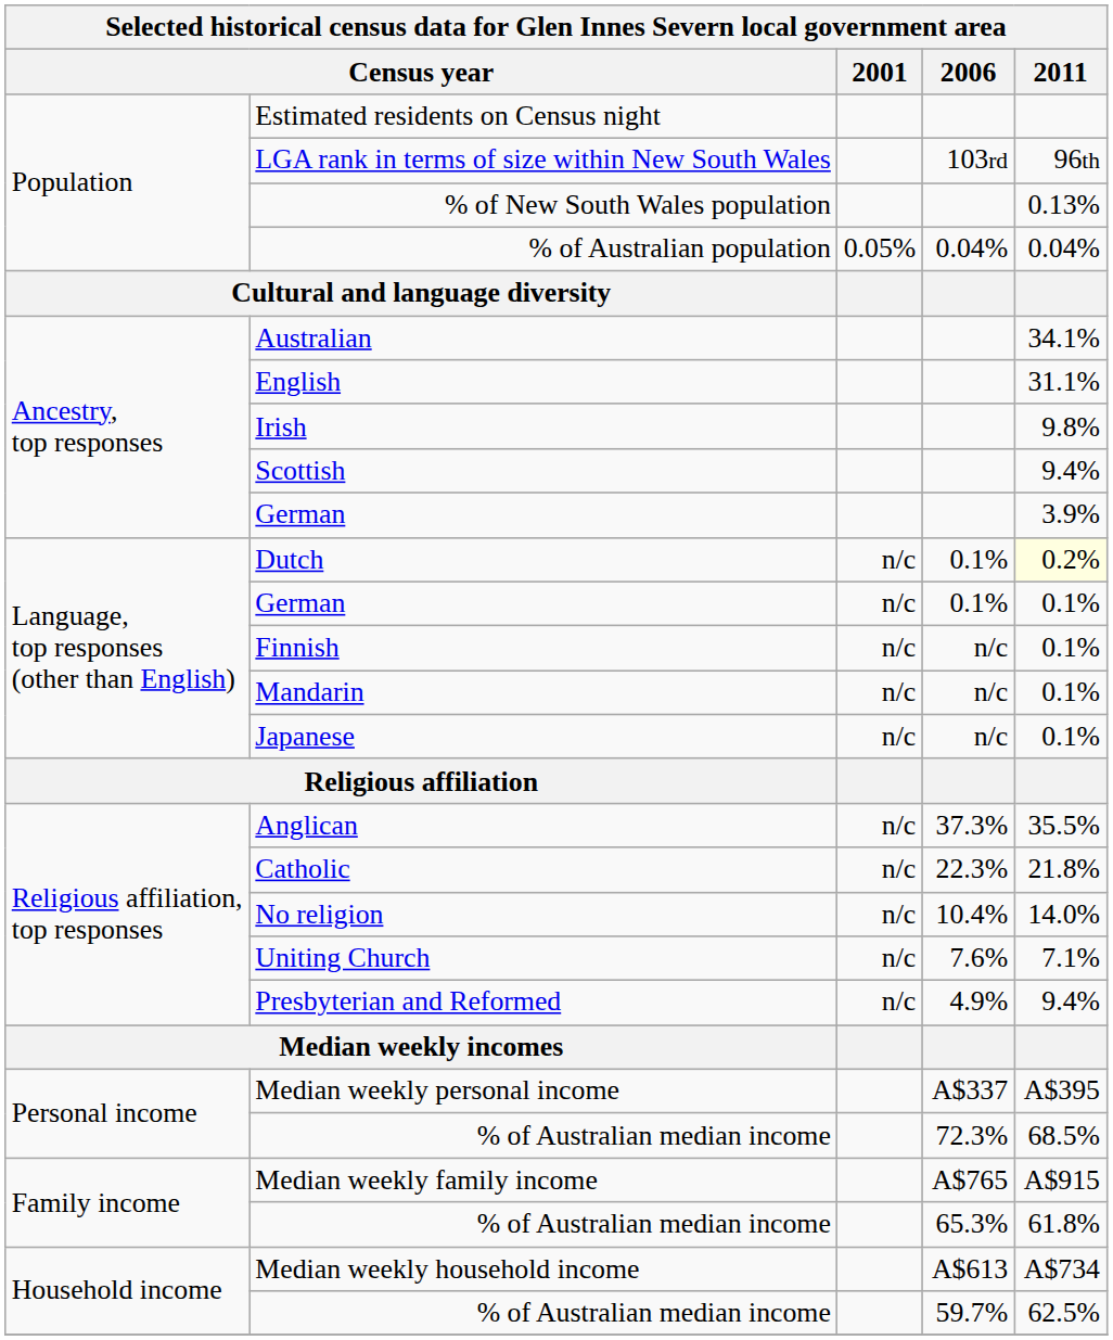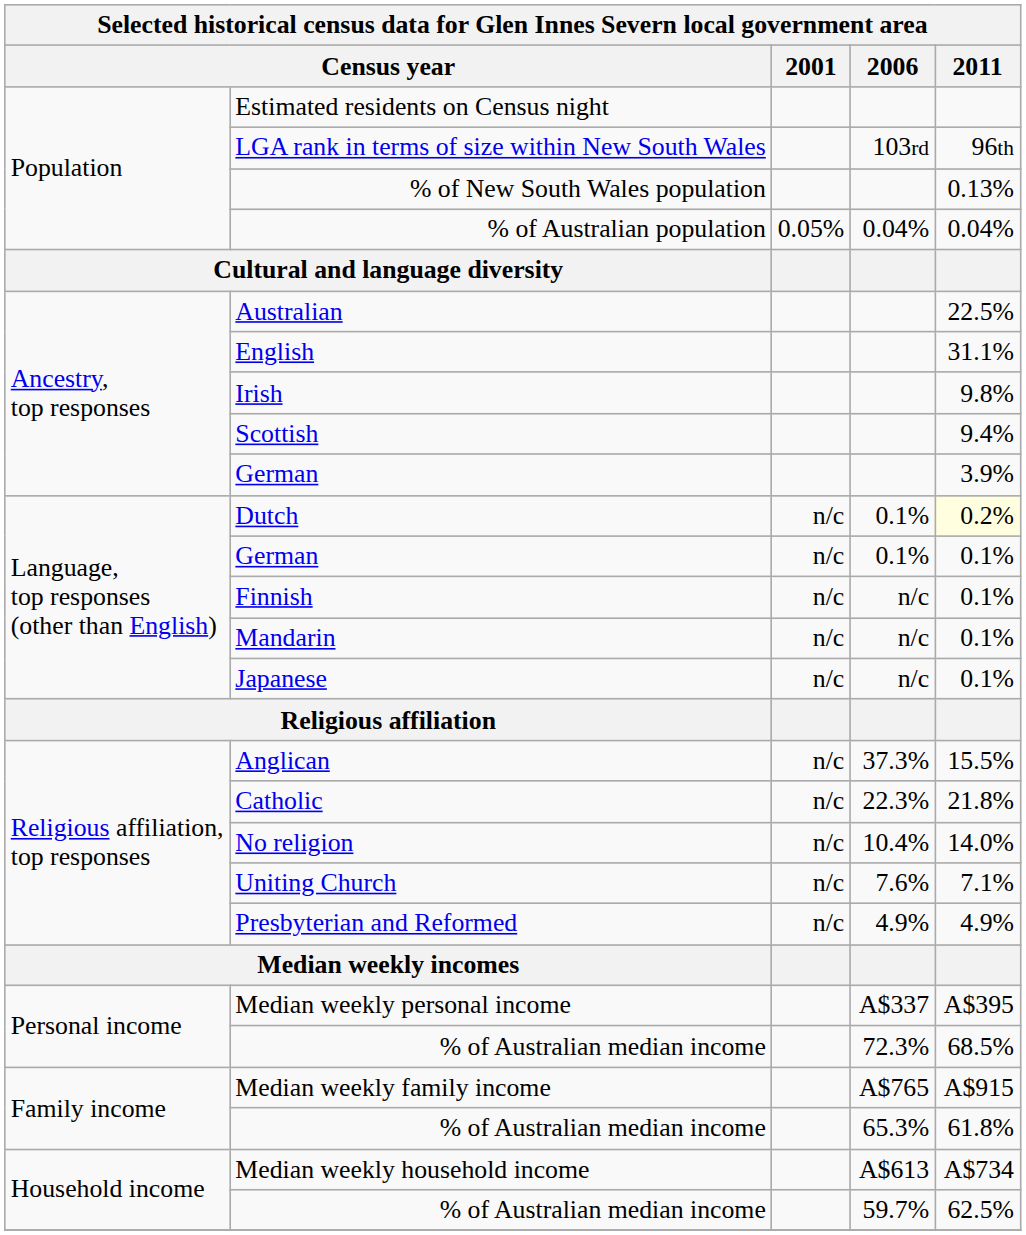Australian | 2011: 34.1% -> 22.5%
Anglican | 2011: 35.5% -> 15.5%
Presbyterian and Reformed | 2011: 9.4% -> 4.9%
